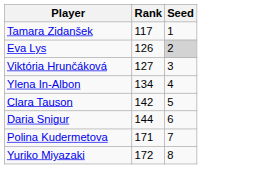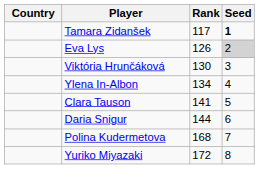+ column: Country
Tamara Zidanšek | Seed: normal -> bold
Viktória Hrunčáková | Rank: 127 -> 130
Clara Tauson | Rank: 142 -> 141
Polina Kudermetova | Rank: 171 -> 168
